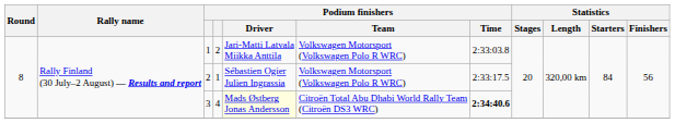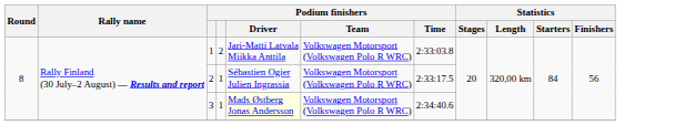3 | column 4: 4 -> 1
3 | Podium finishers / Team: Citroën Total Abu Dhabi World Rally Team (Citroën DS3 WRC) -> Volkswagen Motorsport (Volkswagen Polo R WRC)
3 | Podium finishers / Time: bold -> normal
